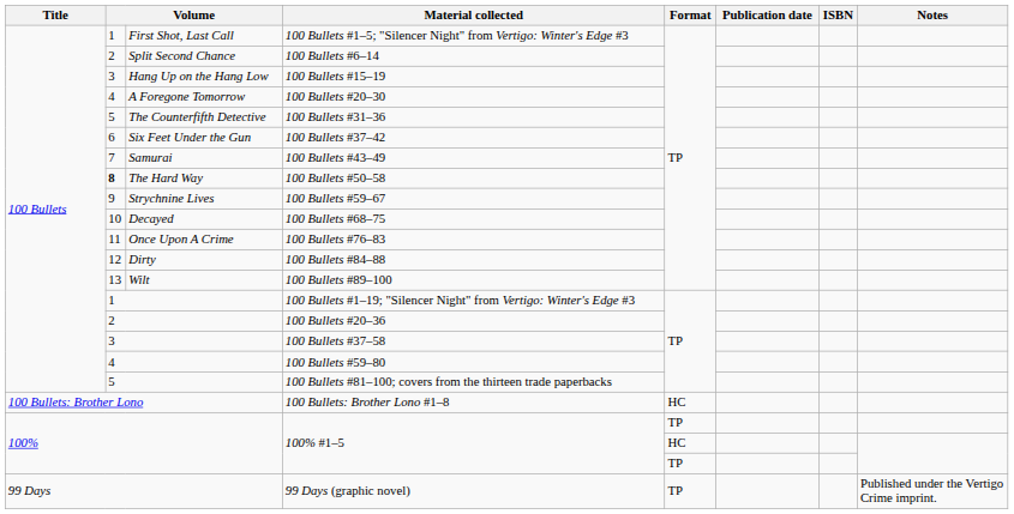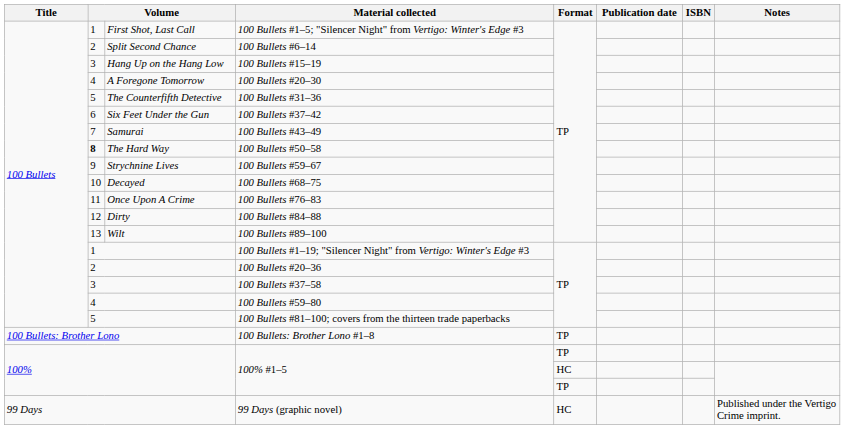100 Bullets: Brother Lono | Format: HC -> TP
99 Days | Format: TP -> HC
